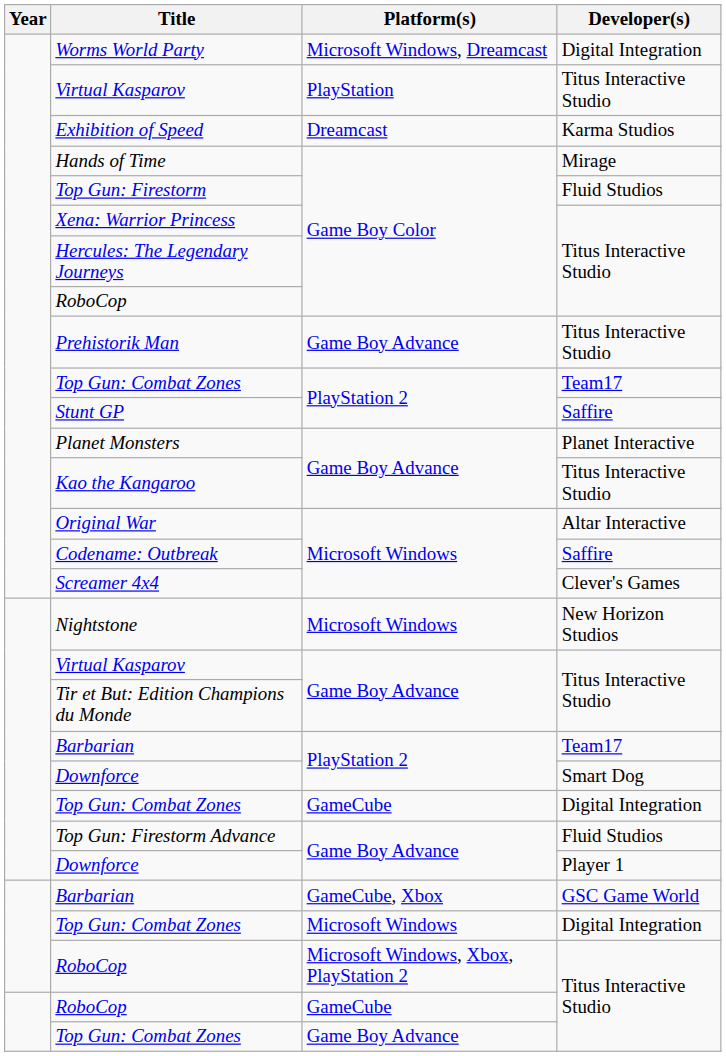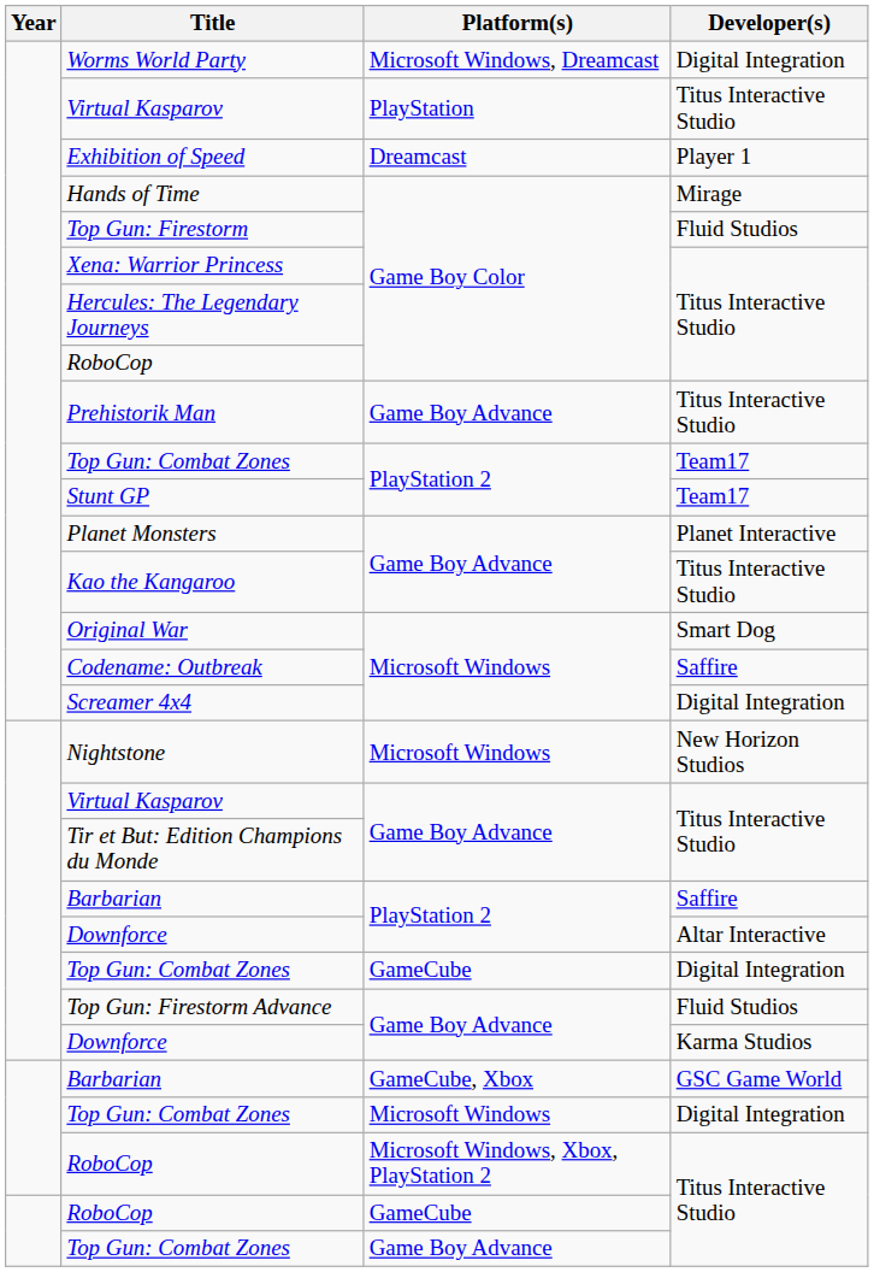Exhibition of Speed | Developer(s): Karma Studios -> Player 1
Stunt GP | Developer(s): Saffire -> Team17
Original War | Developer(s): Altar Interactive -> Smart Dog
Screamer 4x4 | Developer(s): Clever's Games -> Digital Integration
Barbarian / PlayStation 2 | Developer(s): Team17 -> Saffire
Downforce / PlayStation 2 | Developer(s): Smart Dog -> Altar Interactive
Downforce / Game Boy Advance | Developer(s): Player 1 -> Karma Studios
